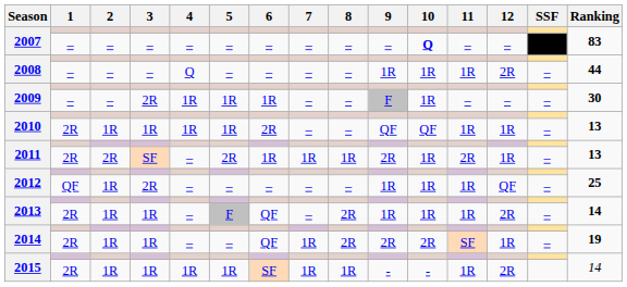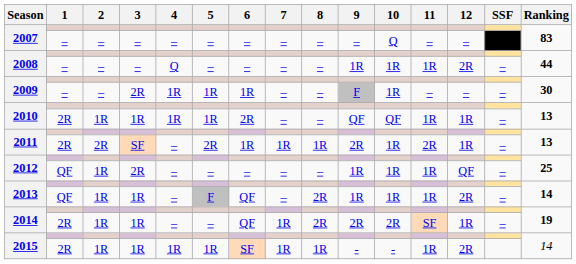2007 / – | 10: bold -> normal
2013 / 1R | 1: 2R -> QF
